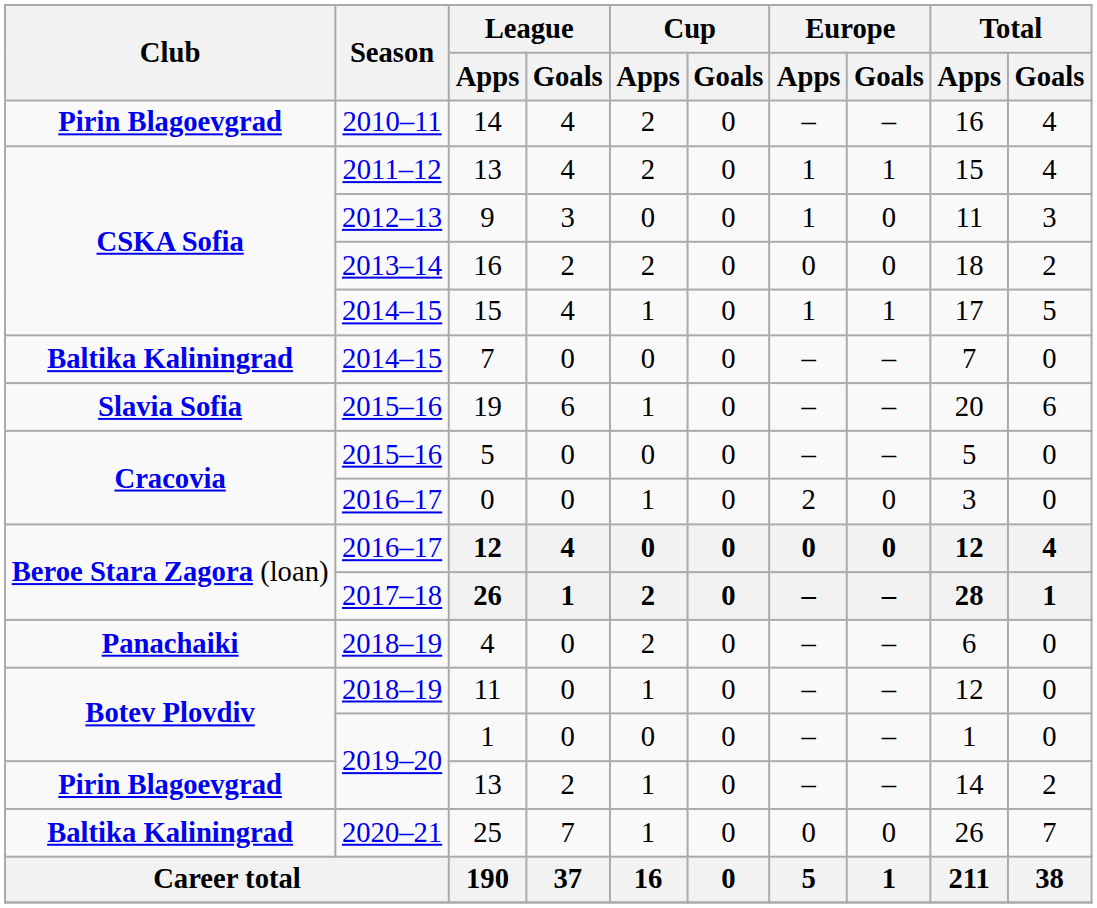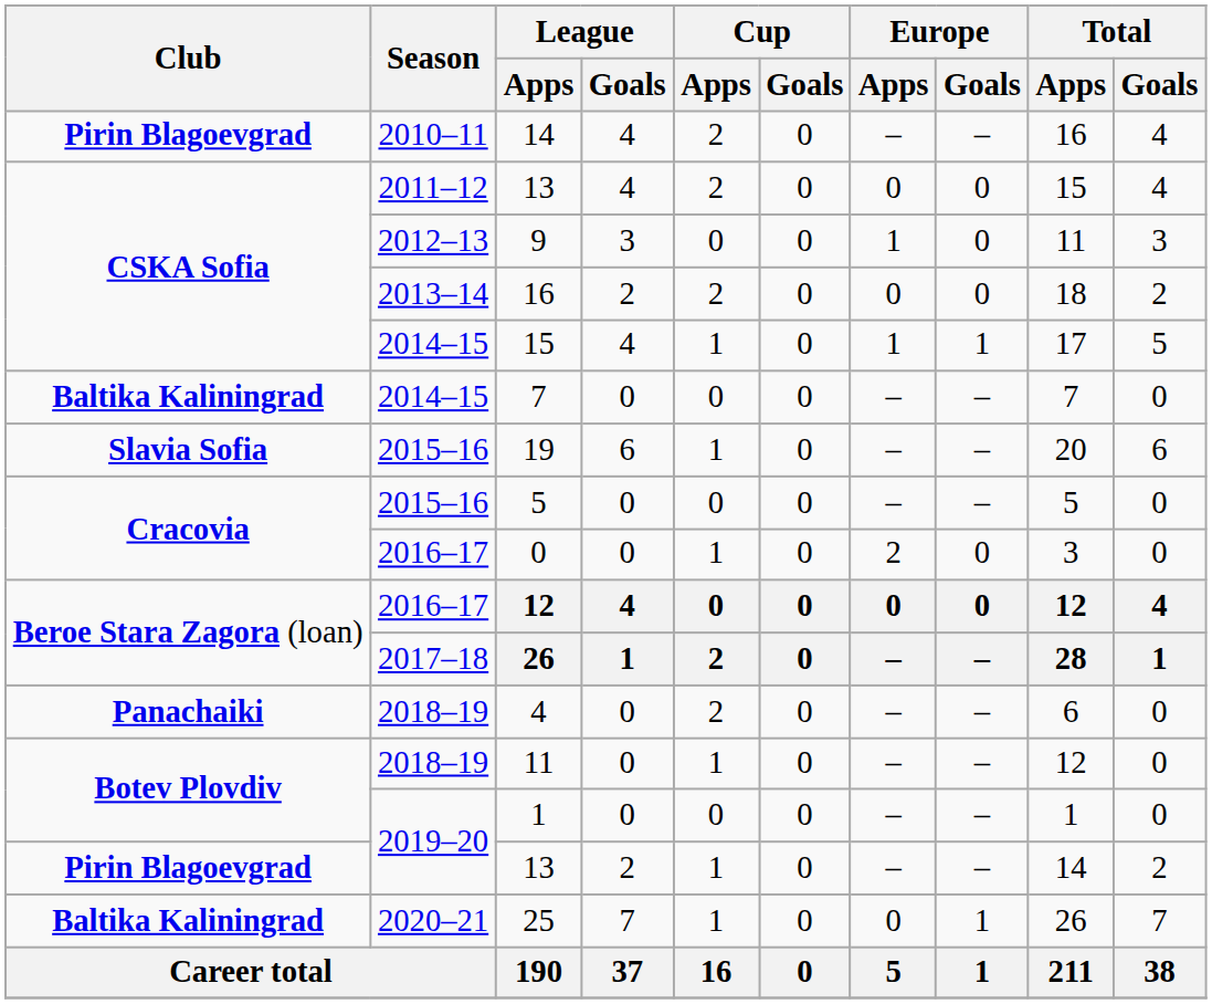2011–12 / 13 | Europe / Apps: 1 -> 0
2011–12 / 13 | Europe / Goals: 1 -> 0
25 | Europe / Goals: 0 -> 1
